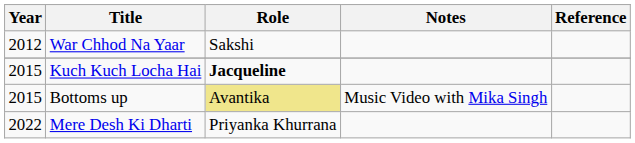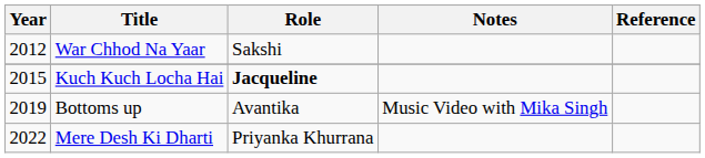Bottoms up | Year: 2015 -> 2019
Bottoms up | Role: khaki background -> no background
